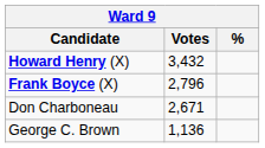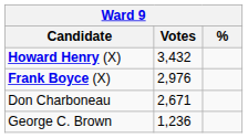Frank Boyce (X) | Votes: 2,796 -> 2,976
George C. Brown | Votes: 1,136 -> 1,236
